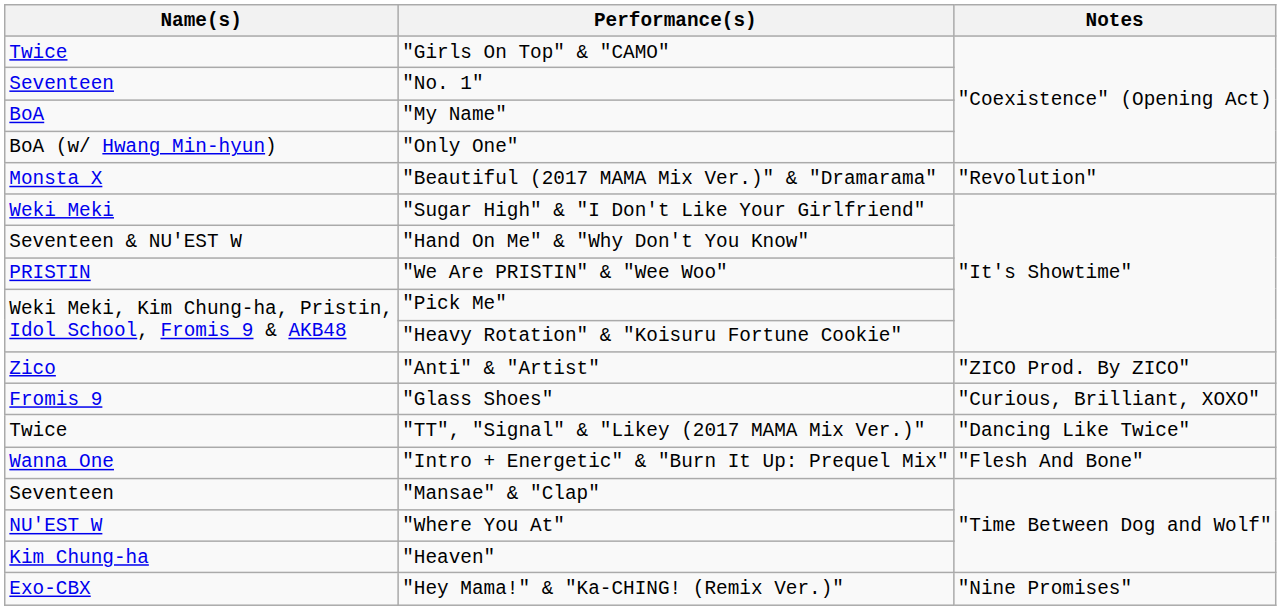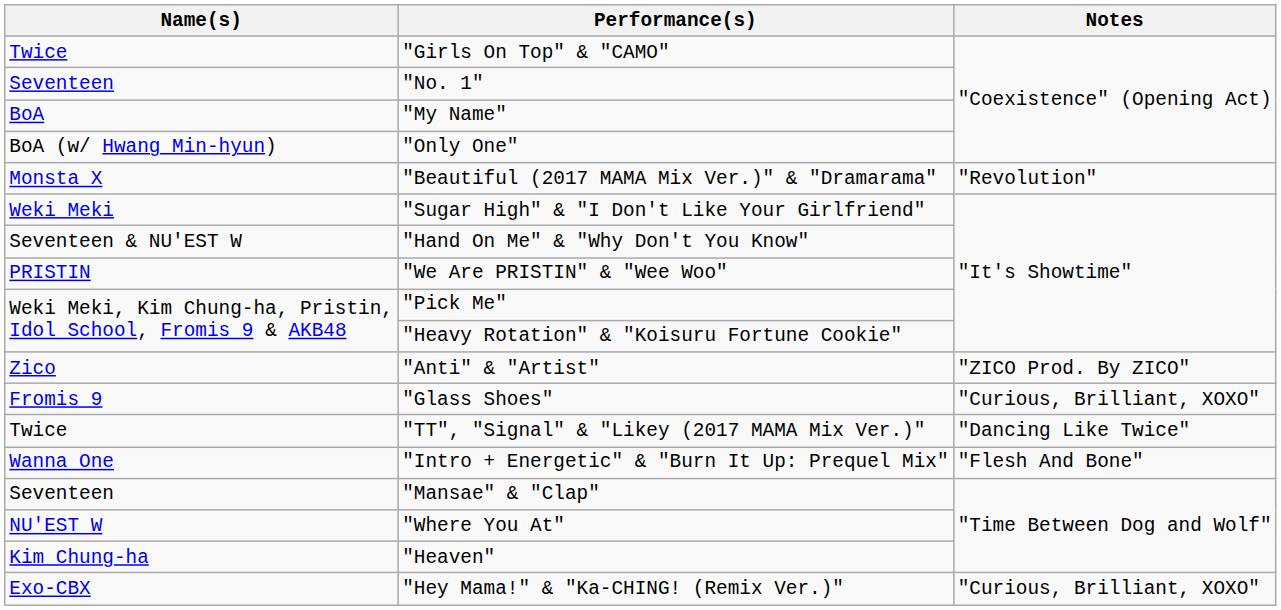"Hey Mama!" & "Ka-CHING! (Remix Ver.)" | Notes: "Nine Promises" -> "Curious, Brilliant, XOXO"
